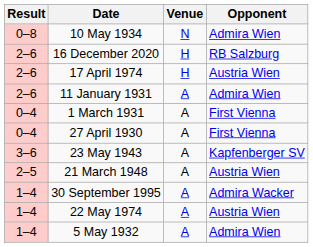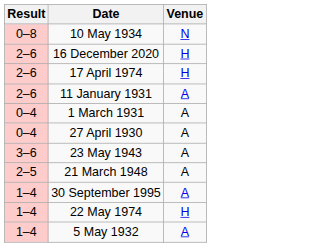- column: Opponent | Admira Wien | RB Salzburg | Austria Wien | Admira Wien | First Vienna | First Vienna | Kapfenberger SV | Austria Wien | Admira Wacker | Austria Wien | Admira Wien
22 May 1974 | Venue: A -> H
